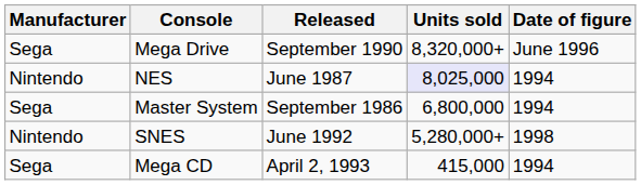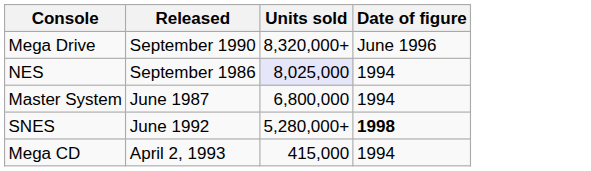- column: Manufacturer | Sega | Nintendo | Sega | Nintendo | Sega
NES | Released: June 1987 -> September 1986
Master System | Released: September 1986 -> June 1987
SNES | Date of figure: normal -> bold
